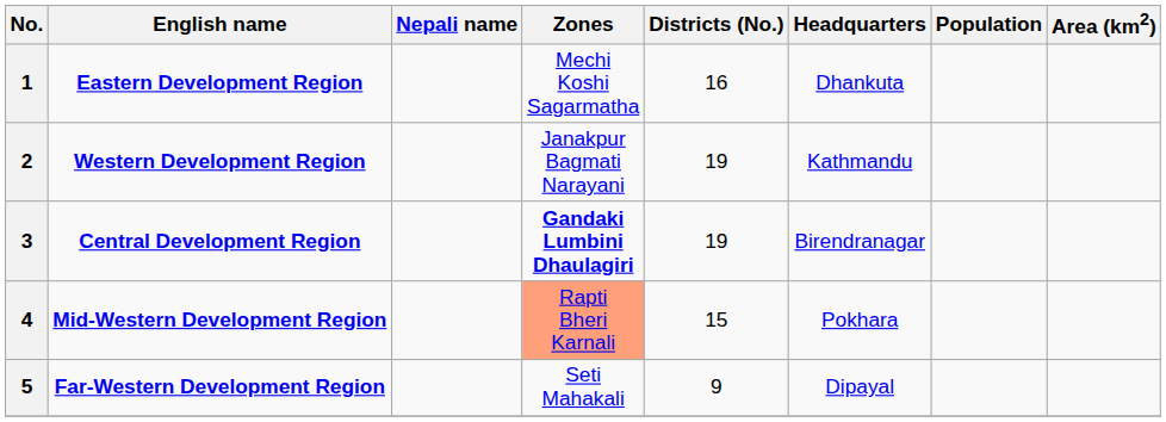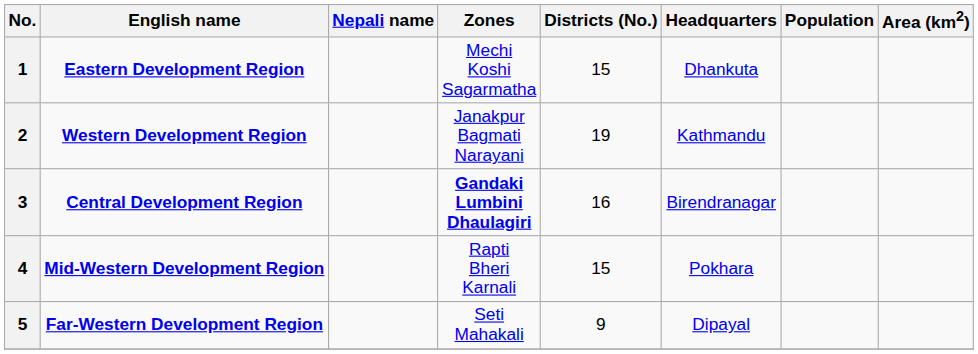1 | Districts (No.): 16 -> 15
3 | Districts (No.): 19 -> 16
4 | Zones: lightsalmon background -> no background
